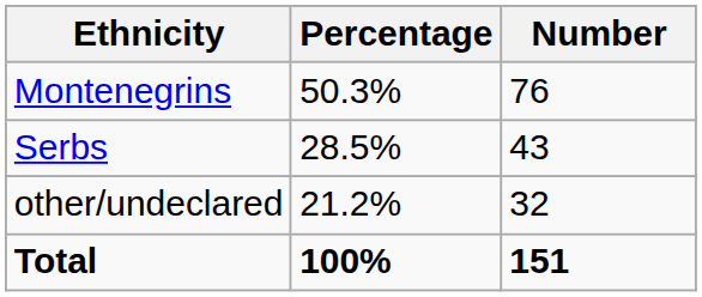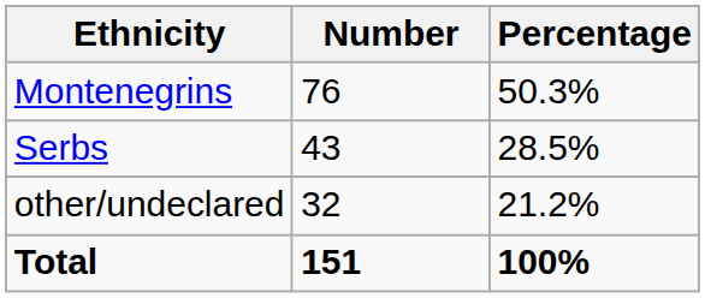columns swapped: Number <-> Percentage
